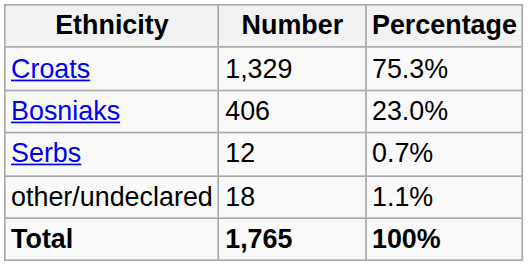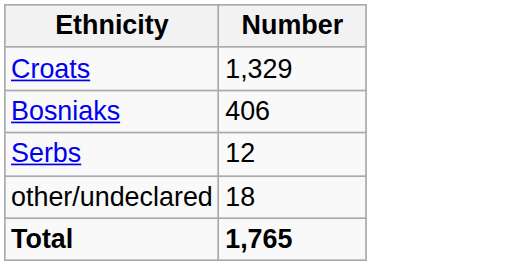- column: Percentage | 75.3% | 23.0% | 0.7% | 1.1% | 100%
